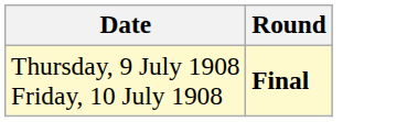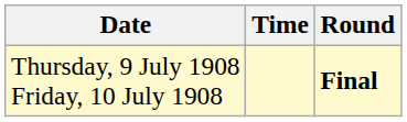+ column: Time
